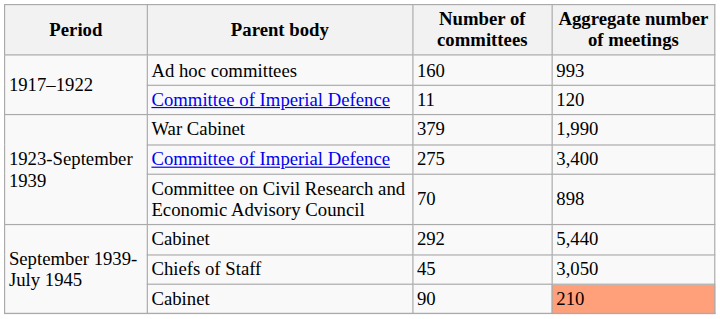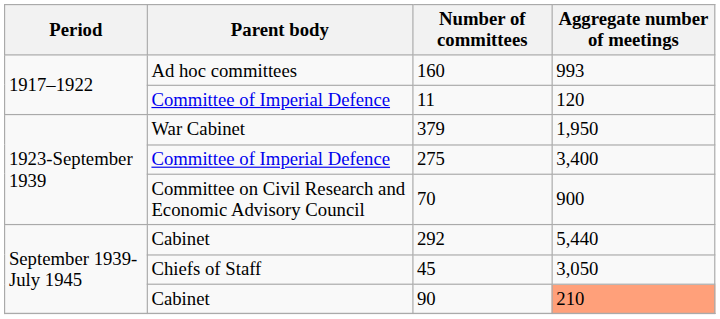379 | Aggregate number of meetings: 1,990 -> 1,950
70 | Aggregate number of meetings: 898 -> 900
